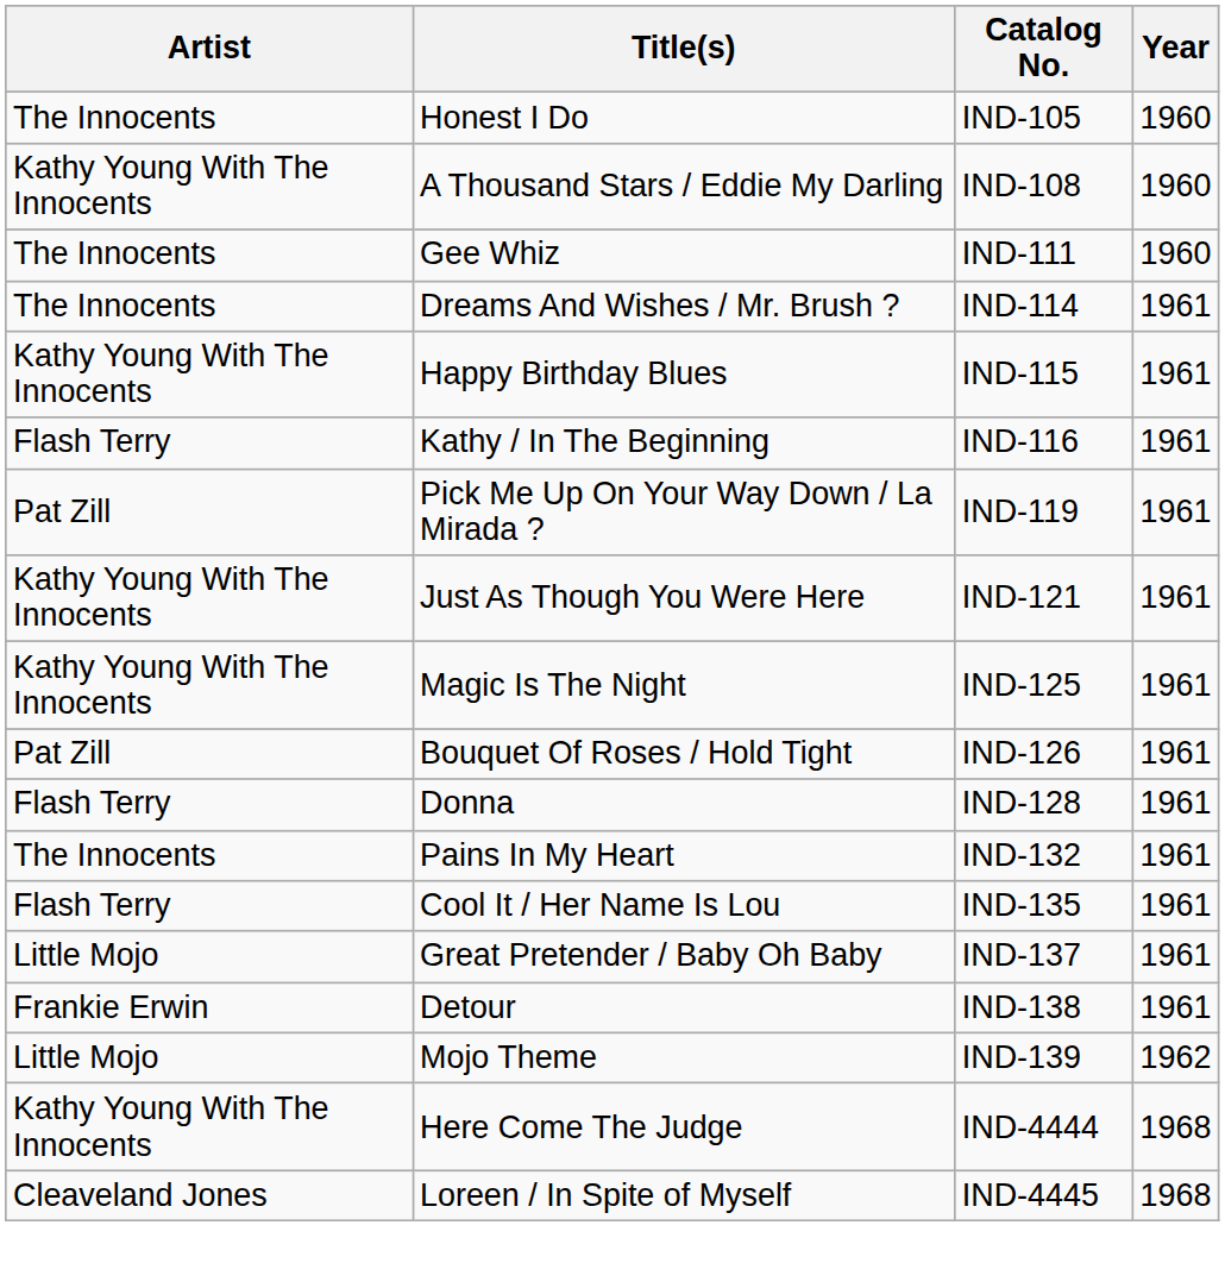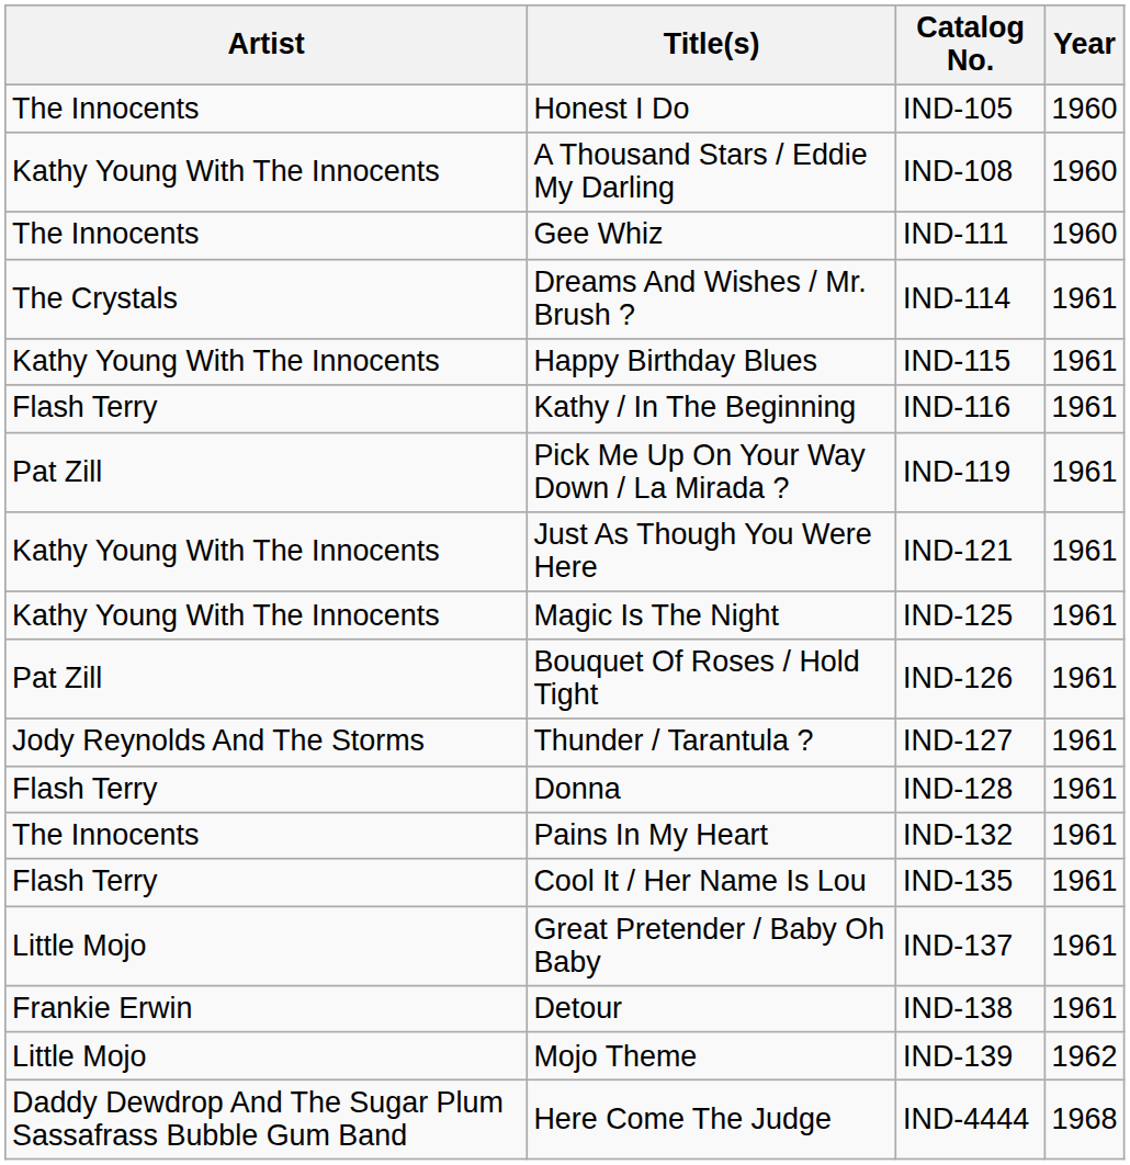Dreams And Wishes / Mr. Brush ? | Artist: The Innocents -> The Crystals
+ row: Jody Reynolds And The Storms | Thunder / Tarantula ? | IND-127 | 1961
Here Come The Judge | Artist: Kathy Young With The Innocents -> Daddy Dewdrop And The Sugar Plum Sassafrass Bubble Gum Band
- row: Cleaveland Jones | Loreen / In Spite of Myself | IND-4445 | 1968
